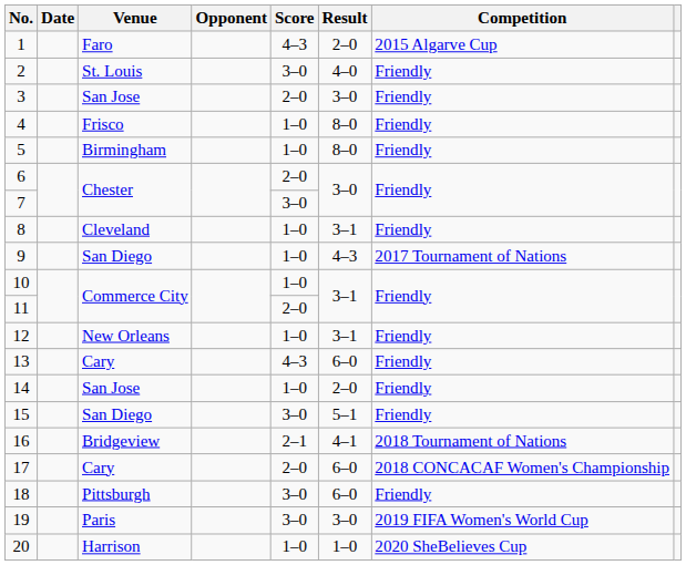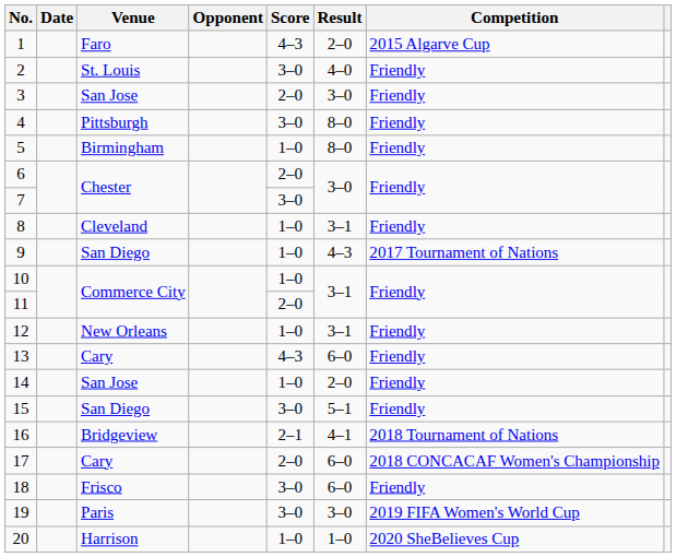4 | Venue: Frisco -> Pittsburgh
4 | Score: 1–0 -> 3–0
18 | Venue: Pittsburgh -> Frisco
